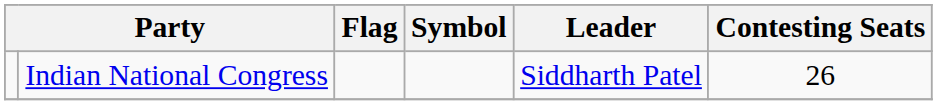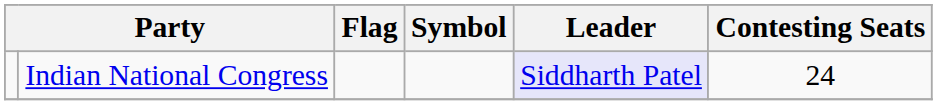Indian National Congress | Leader: no background -> lavender background
Indian National Congress | Contesting Seats: 26 -> 24
